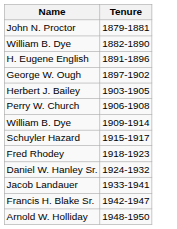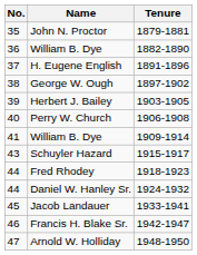+ column: No. | 35 | 36 | 37 | 38 | 39 | 40 | 41 | 43 | 44 | 44 | 45 | 46 | 47
